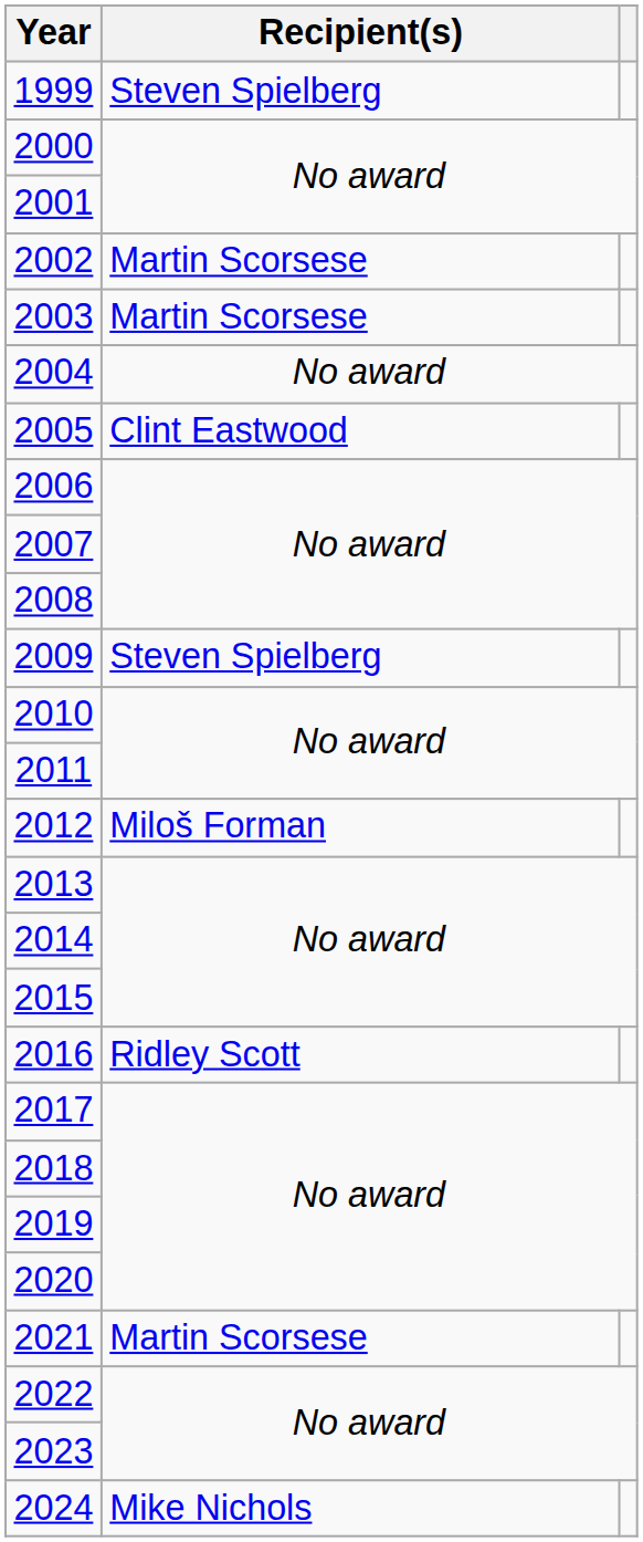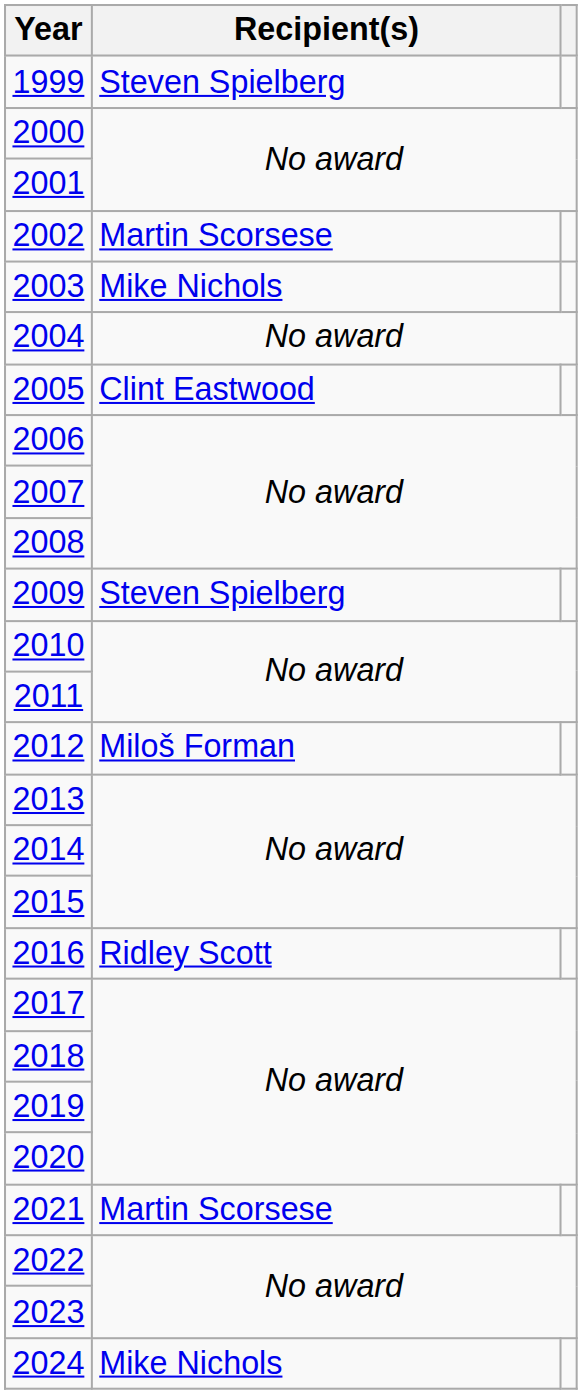2003 | Recipient(s): Martin Scorsese -> Mike Nichols
